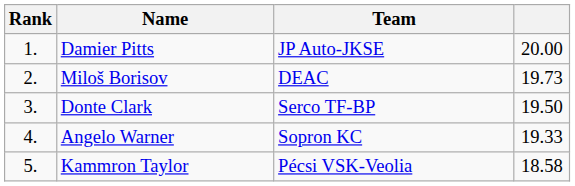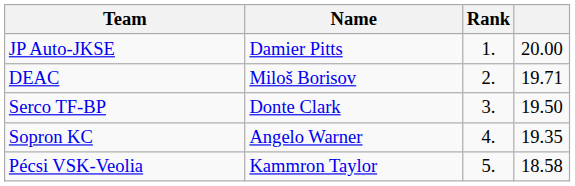columns swapped: Rank <-> Team
Miloš Borisov | column 4: 19.73 -> 19.71
Angelo Warner | column 4: 19.33 -> 19.35
